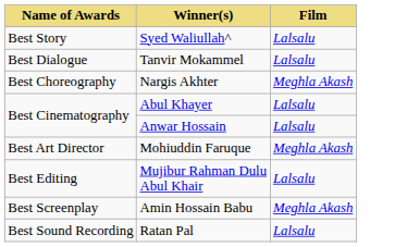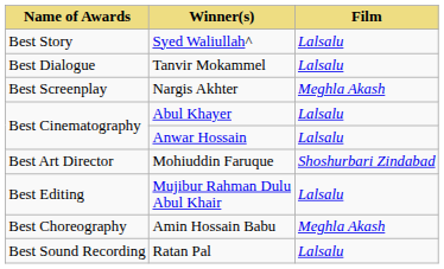Nargis Akhter | Name of Awards: Best Choreography -> Best Screenplay
Mohiuddin Faruque | Film: Meghla Akash -> Shoshurbari Zindabad
Amin Hossain Babu | Name of Awards: Best Screenplay -> Best Choreography
